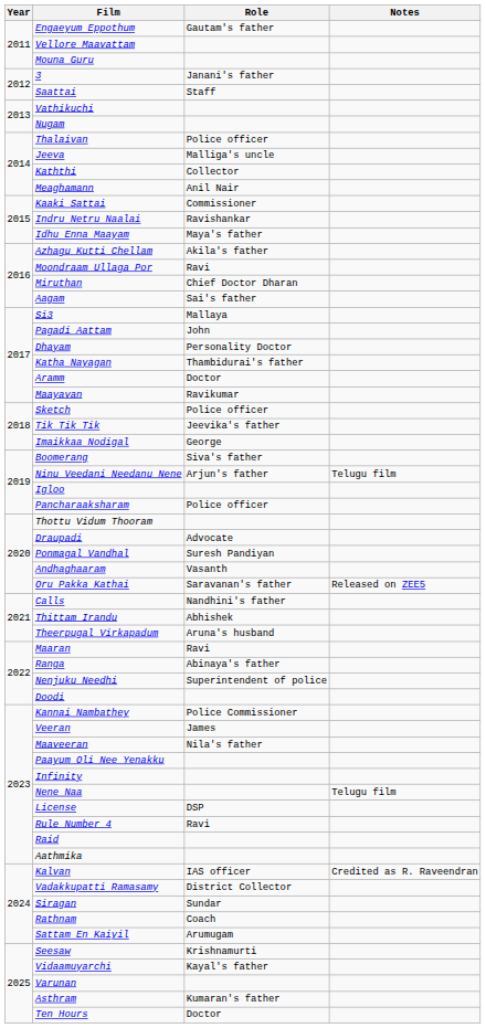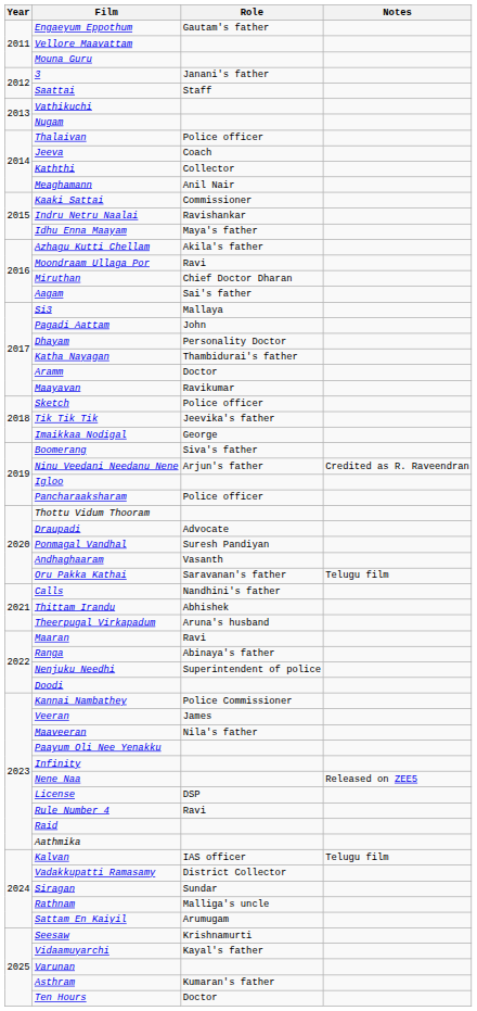Jeeva | Role: Malliga's uncle -> Coach
Ninu Veedani Needanu Nene | Notes: Telugu film -> Credited as R. Raveendran
Oru Pakka Kathai | Notes: Released on ZEE5 -> Telugu film
Nene Naa | Notes: Telugu film -> Released on ZEE5
Kalvan | Notes: Credited as R. Raveendran -> Telugu film
Rathnam | Role: Coach -> Malliga's uncle
